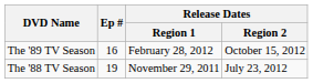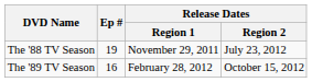rows swapped: The '88 TV Season <-> The '89 TV Season
